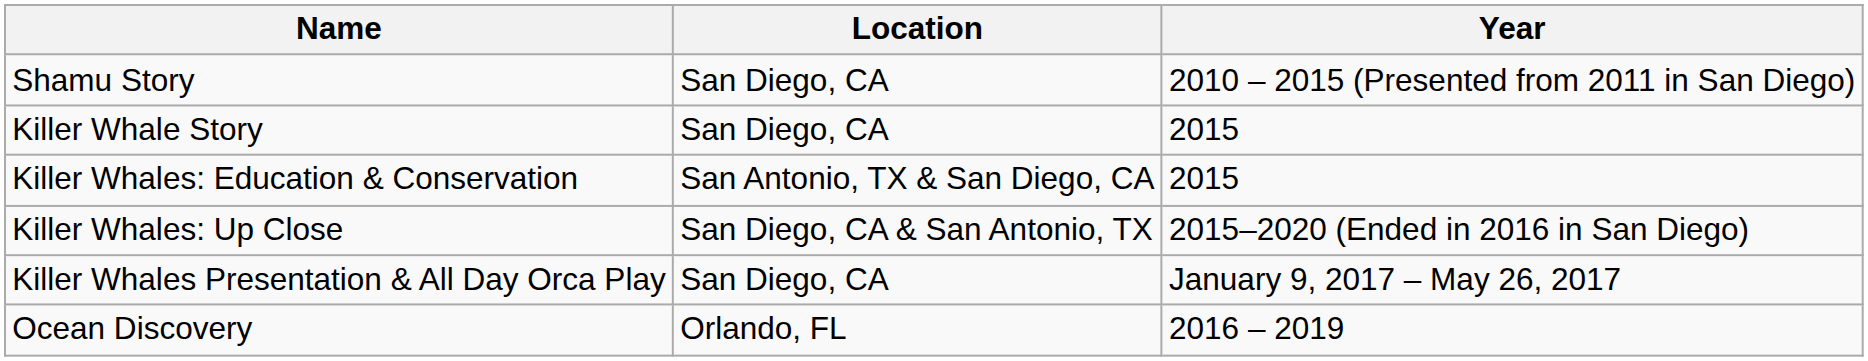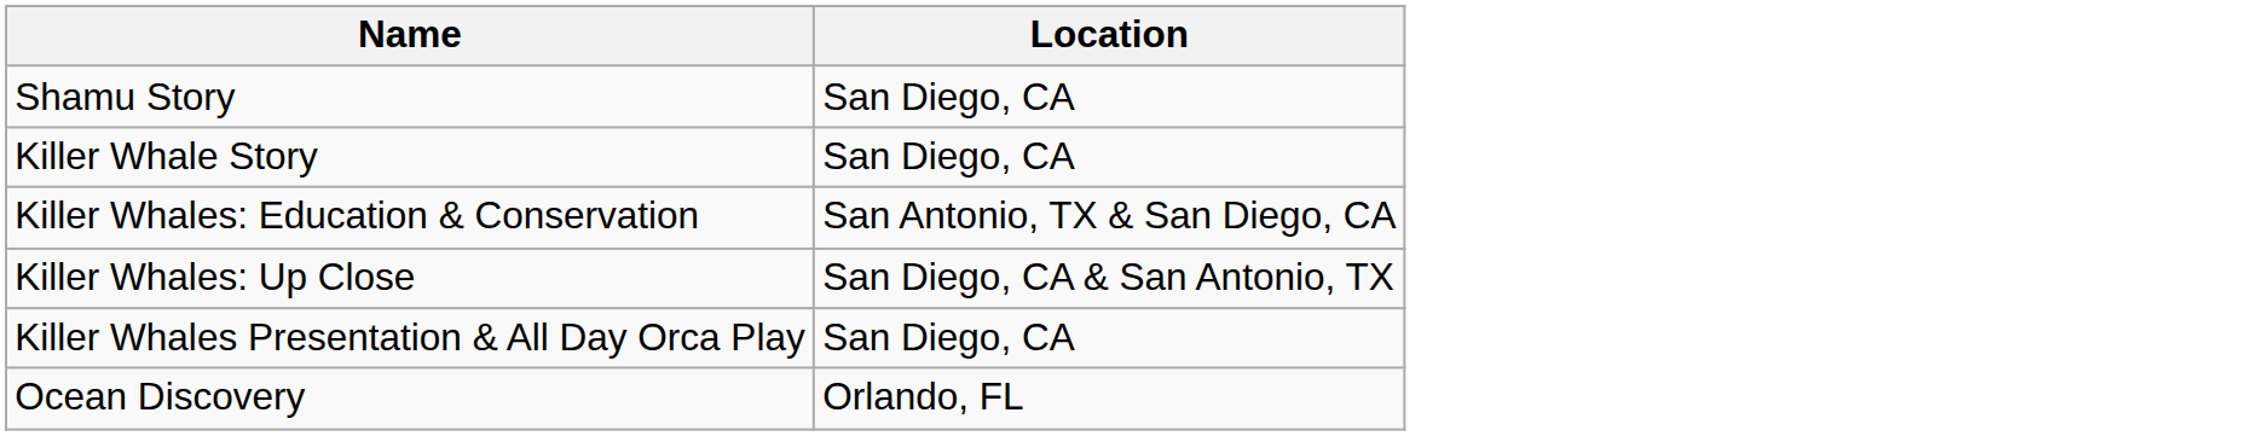- column: Year | 2010 – 2015 (Presented from 2011 in San Diego) | 2015 | 2015 | 2015–2020 (Ended in 2016 in San Diego) | January 9, 2017 – May 26, 2017 | 2016 – 2019
